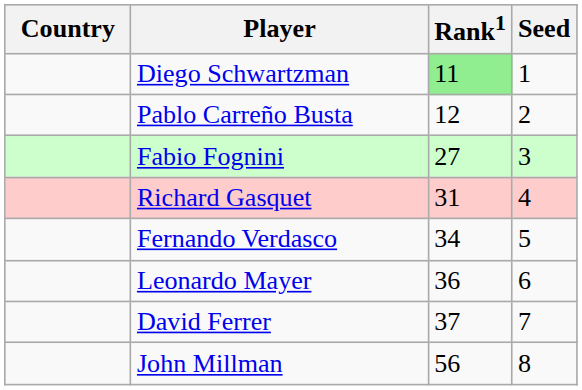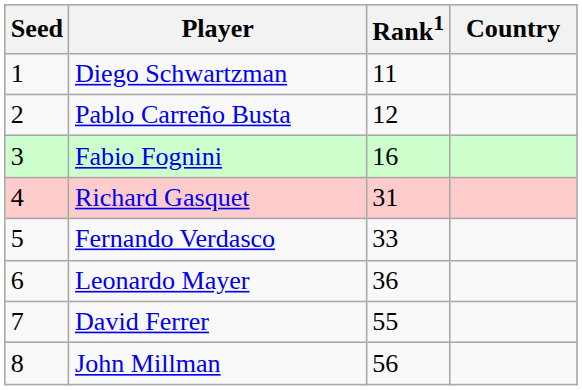columns swapped: Country <-> Seed
Diego Schwartzman | Rank1: lightgreen background -> no background
Fabio Fognini | Rank1: 27 -> 16
Fernando Verdasco | Rank1: 34 -> 33
David Ferrer | Rank1: 37 -> 55
